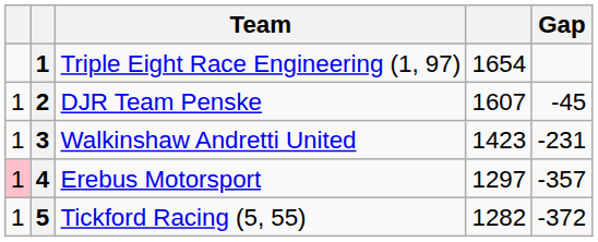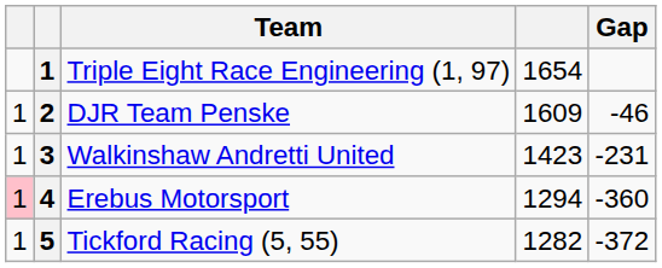DJR Team Penske | column 4: 1607 -> 1609
DJR Team Penske | Gap: -45 -> -46
Erebus Motorsport | column 4: 1297 -> 1294
Erebus Motorsport | Gap: -357 -> -360
